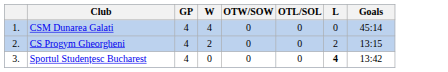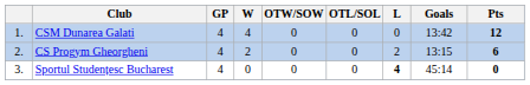+ column: Pts | 12 | 6 | 0
CSM Dunarea Galati | Goals: 45:14 -> 13:42
Sportul Studențesc Bucharest | Goals: 13:42 -> 45:14
